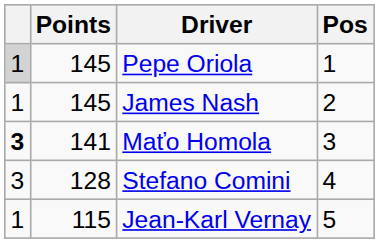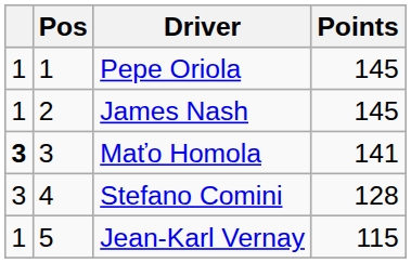columns swapped: Pos <-> Points
Pepe Oriola | column 1: lightgrey background -> no background
